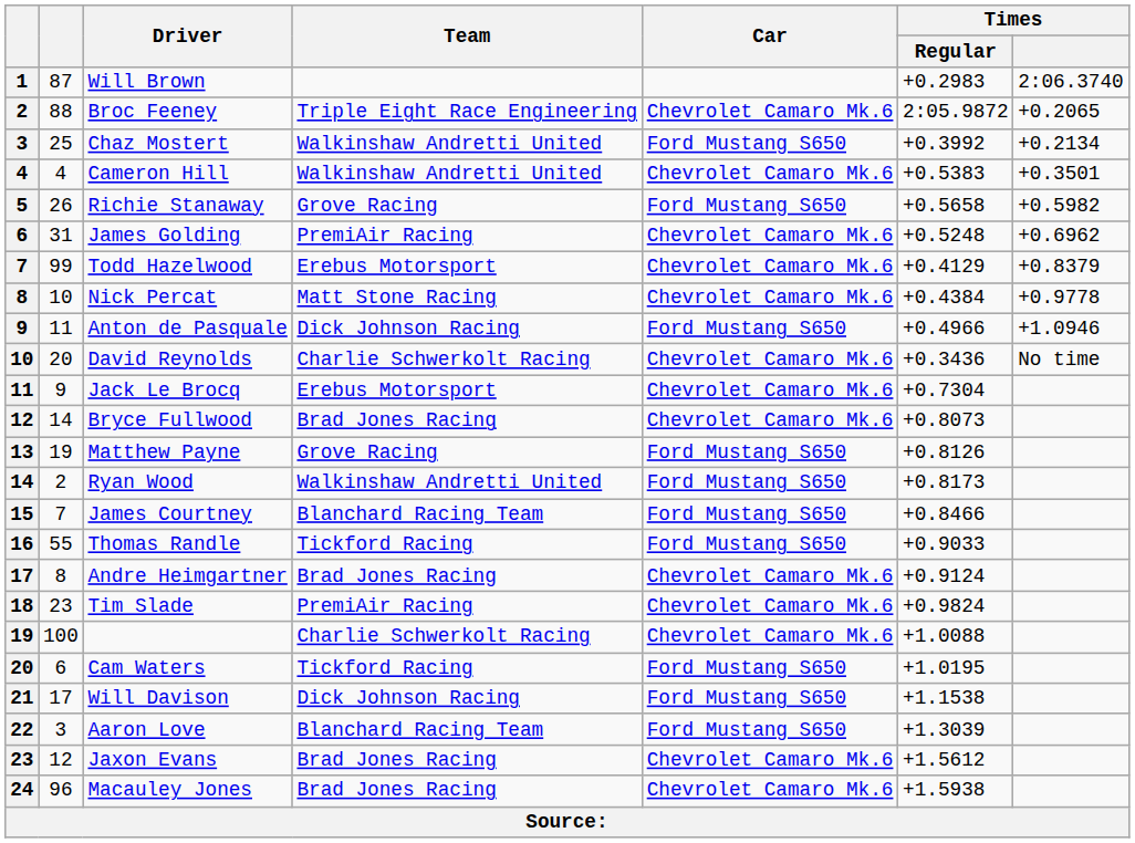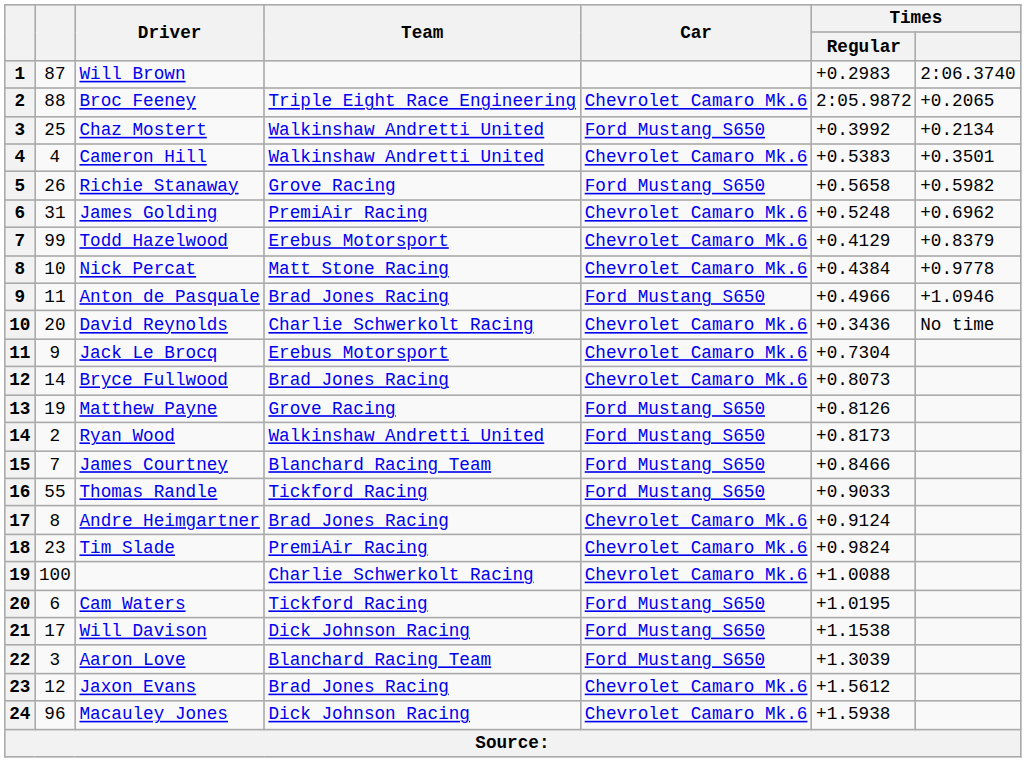Anton de Pasquale | Team: Dick Johnson Racing -> Brad Jones Racing
Macauley Jones | Team: Brad Jones Racing -> Dick Johnson Racing
